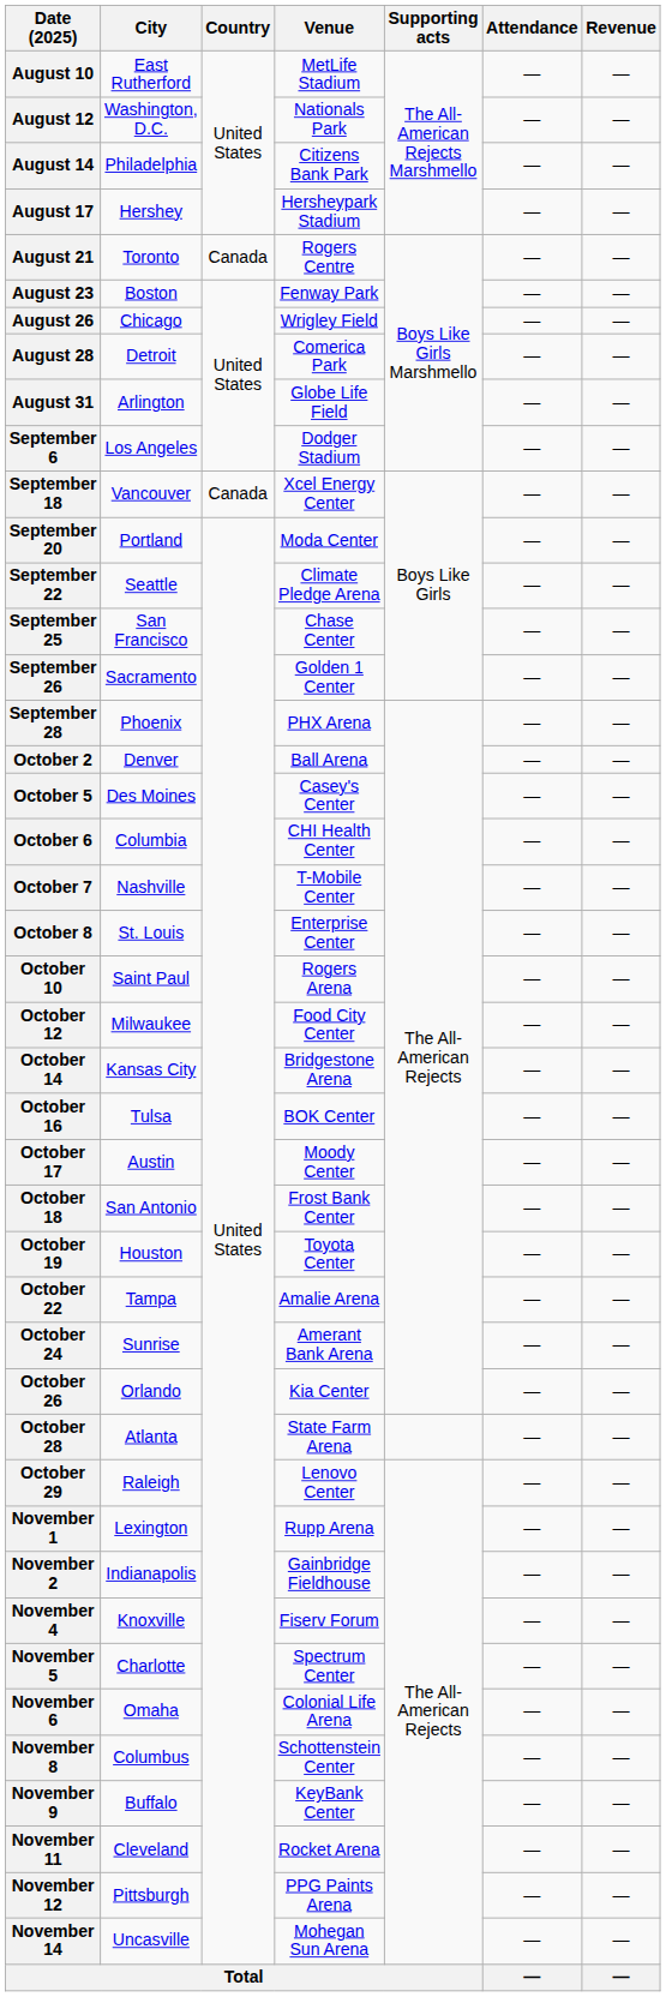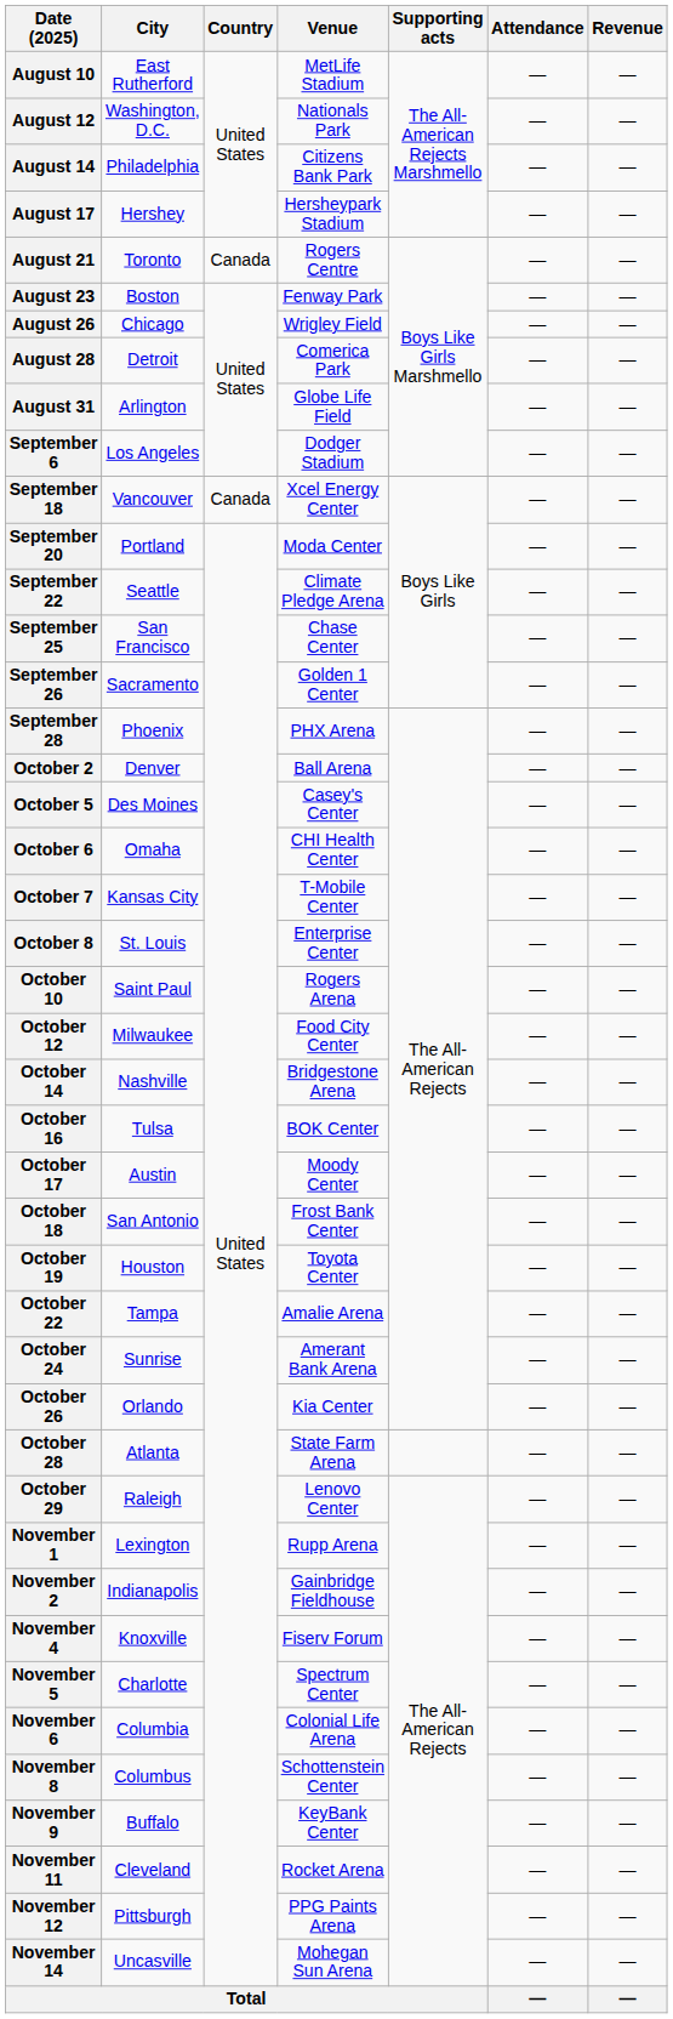October 6 | City: Columbia -> Omaha
October 7 | City: Nashville -> Kansas City
October 14 | City: Kansas City -> Nashville
November 6 | City: Omaha -> Columbia
